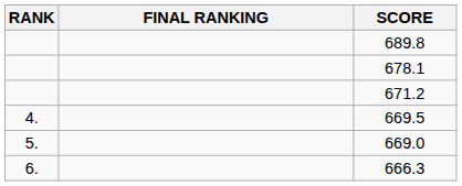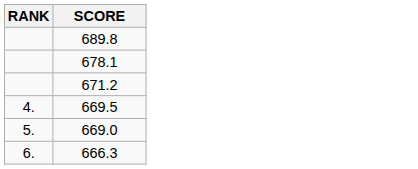- column: FINAL RANKING
